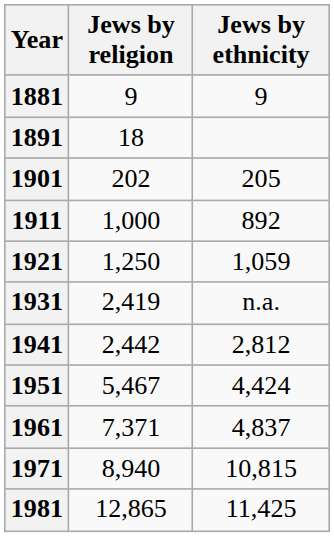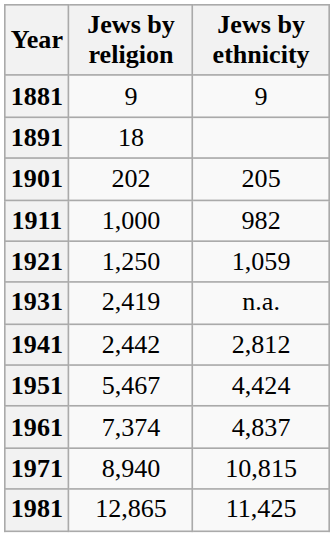1911 | Jews by ethnicity: 892 -> 982
1961 | Jews by religion: 7,371 -> 7,374
